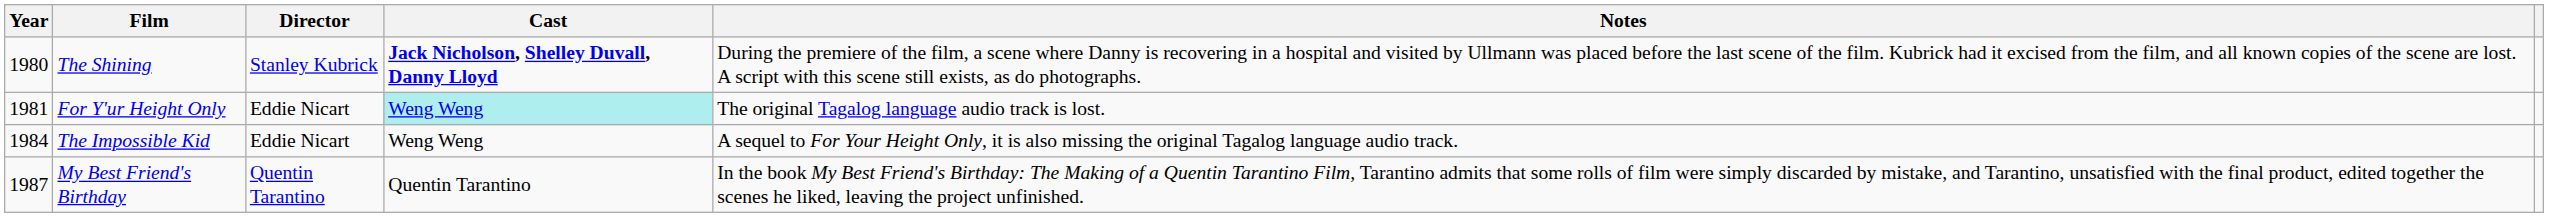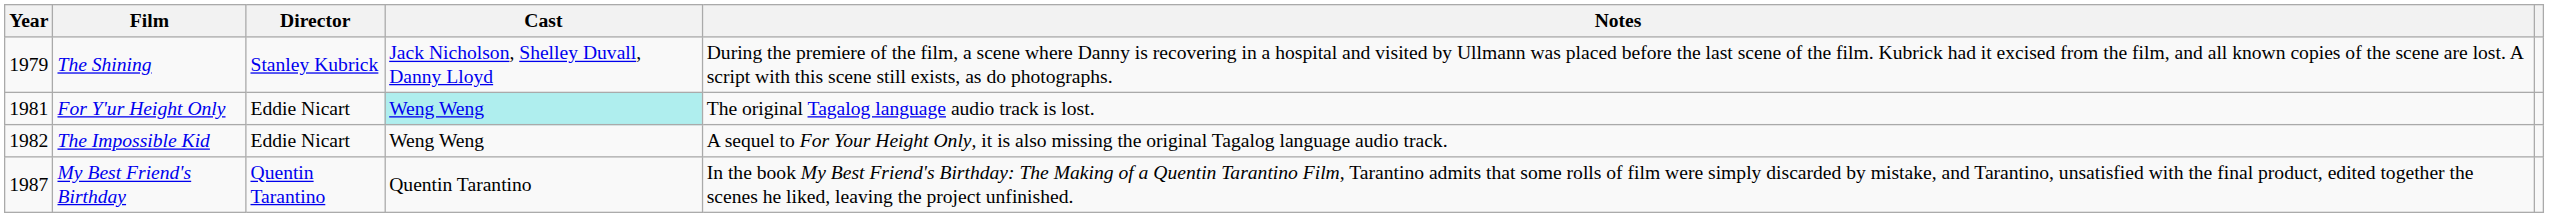The Shining | Year: 1980 -> 1979
The Shining | Cast: bold -> normal
The Impossible Kid | Year: 1984 -> 1982
